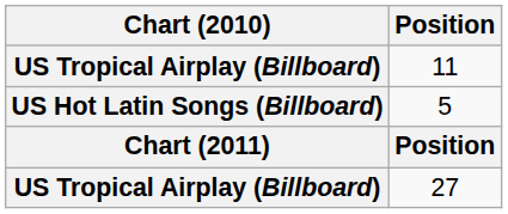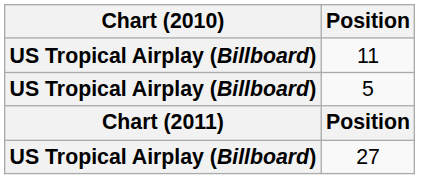5 | Chart (2010): US Hot Latin Songs (Billboard) -> US Tropical Airplay (Billboard)
